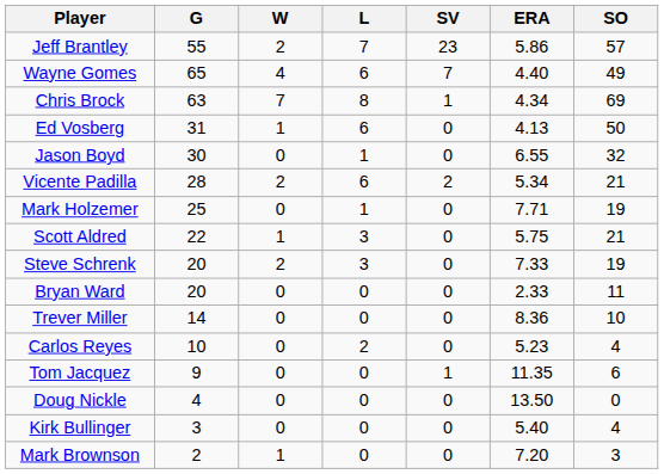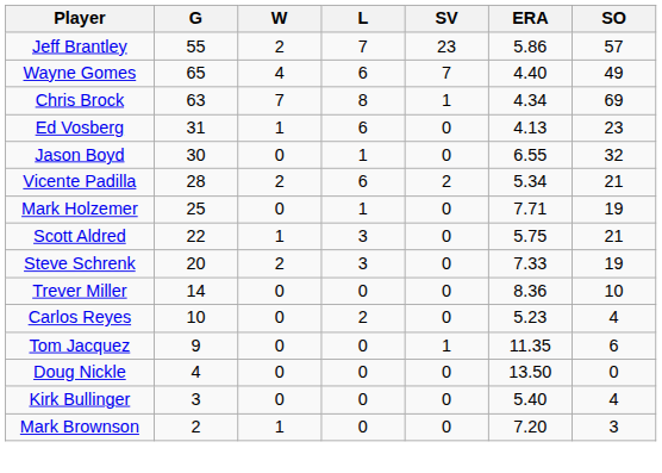Ed Vosberg | SO: 50 -> 23
- row: Bryan Ward | 20 | 0 | 0 | 0 | 2.33 | 11
